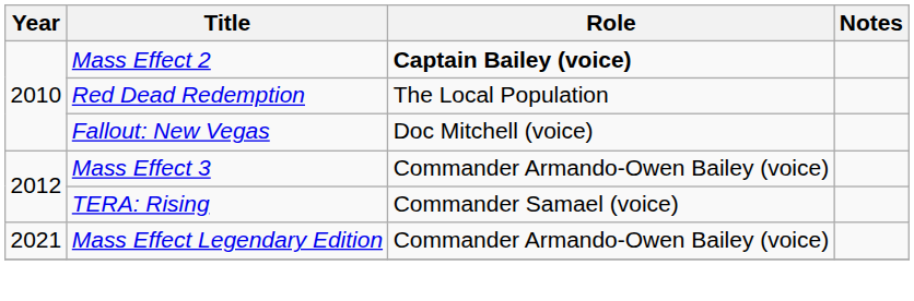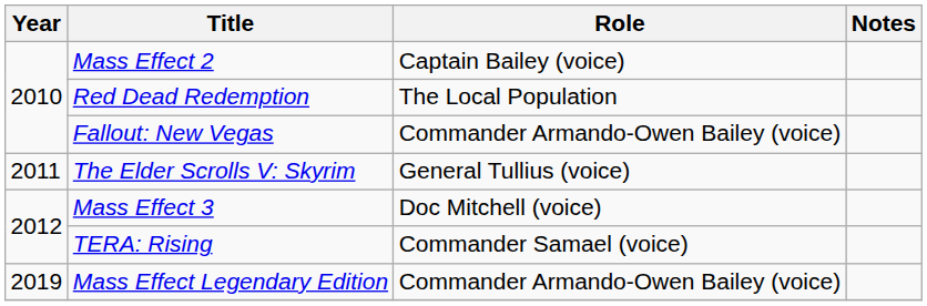Mass Effect 2 | Role: bold -> normal
Fallout: New Vegas | Role: Doc Mitchell (voice) -> Commander Armando-Owen Bailey (voice)
+ row: 2011 | The Elder Scrolls V: Skyrim | General Tullius (voice)
Mass Effect 3 | Role: Commander Armando-Owen Bailey (voice) -> Doc Mitchell (voice)
Mass Effect Legendary Edition | Year: 2021 -> 2019
